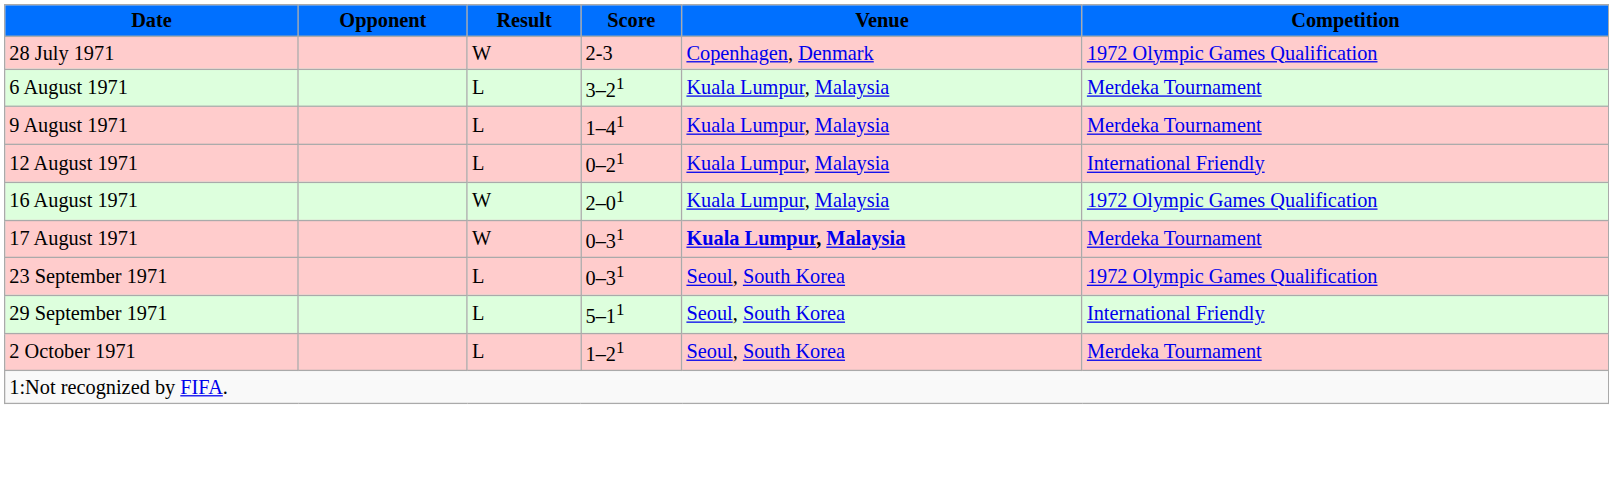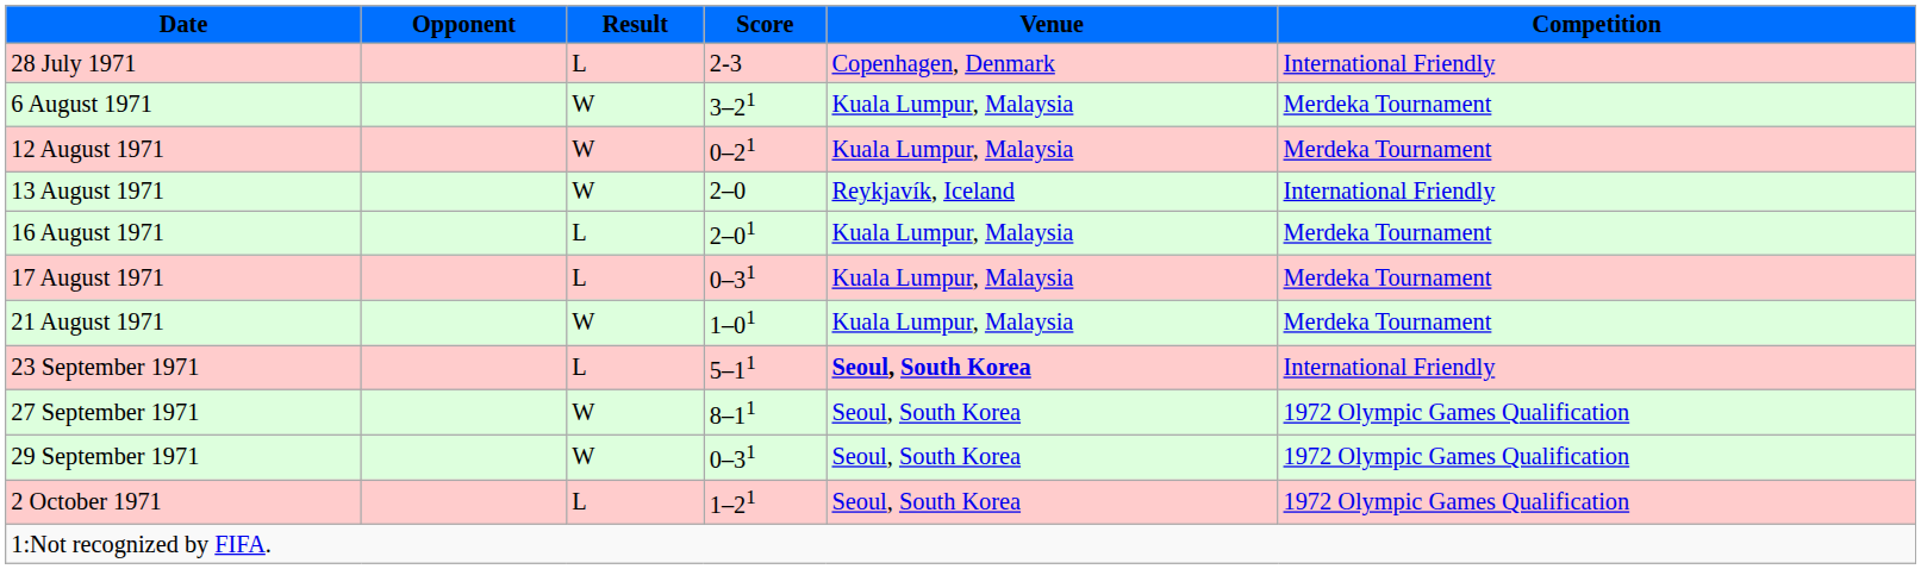28 July 1971 | Result: W -> L
28 July 1971 | Competition: 1972 Olympic Games Qualification -> International Friendly
6 August 1971 | Result: L -> W
- row: 9 August 1971 | L | 1–41 | Kuala Lumpur, Malaysia | Merdeka Tournament
12 August 1971 | Result: L -> W
12 August 1971 | Competition: International Friendly -> Merdeka Tournament
+ row: 13 August 1971 | W | 2–0 | Reykjavík, Iceland | International Friendly
16 August 1971 | Result: W -> L
16 August 1971 | Competition: 1972 Olympic Games Qualification -> Merdeka Tournament
17 August 1971 | Result: W -> L
17 August 1971 | Venue: bold -> normal
+ row: 21 August 1971 | W | 1–01 | Kuala Lumpur, Malaysia | Merdeka Tournament
23 September 1971 | Score: 0–31 -> 5–11
23 September 1971 | Venue: normal -> bold
23 September 1971 | Competition: 1972 Olympic Games Qualification -> International Friendly
+ row: 27 September 1971 | W | 8–11 | Seoul, South Korea | 1972 Olympic Games Qualification
29 September 1971 | Result: L -> W
29 September 1971 | Score: 5–11 -> 0–31
29 September 1971 | Competition: International Friendly -> 1972 Olympic Games Qualification
2 October 1971 | Competition: Merdeka Tournament -> 1972 Olympic Games Qualification
